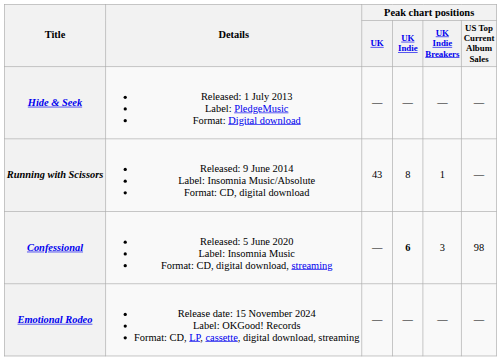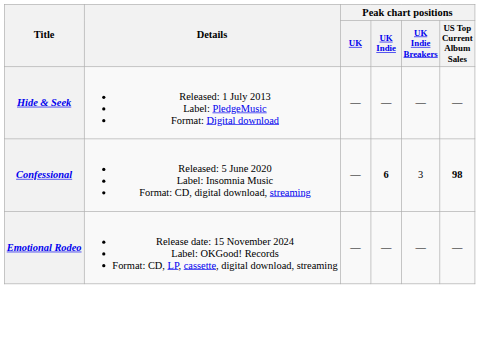- row: Running with Scissors | Released: 9 June 2014 Label: Insomnia Music/Absolute Format: CD, digital download | 43 | 8 | 1 | —
Confessional | Peak chart positions / US Top Current Album Sales: normal -> bold
